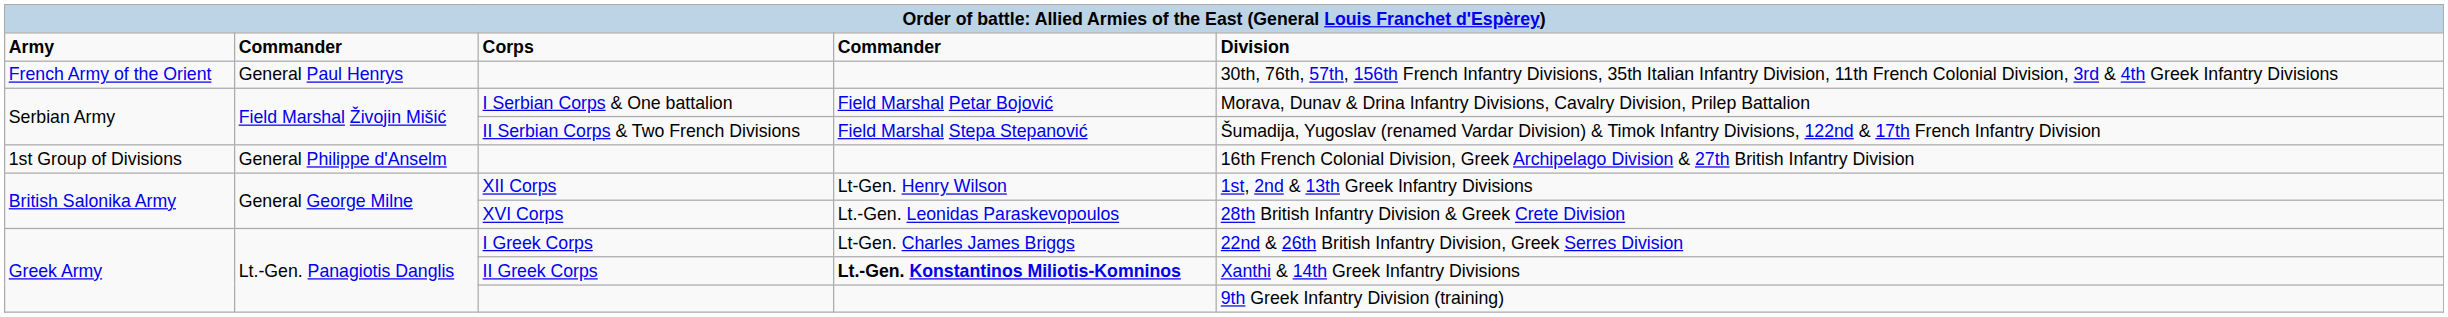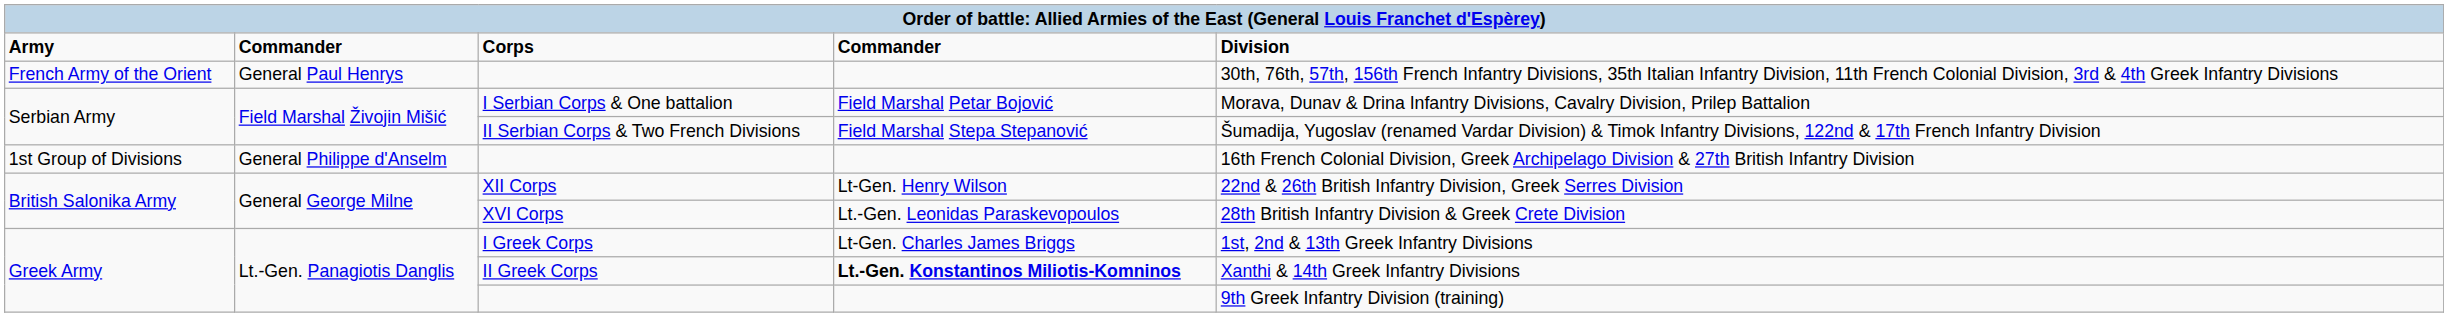XII Corps | Division: 1st, 2nd & 13th Greek Infantry Divisions -> 22nd & 26th British Infantry Division, Greek Serres Division
I Greek Corps | Division: 22nd & 26th British Infantry Division, Greek Serres Division -> 1st, 2nd & 13th Greek Infantry Divisions
